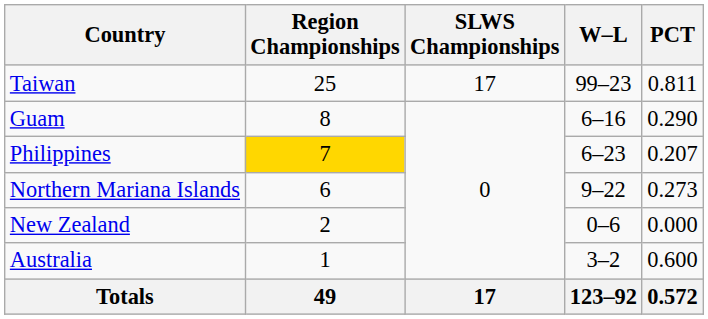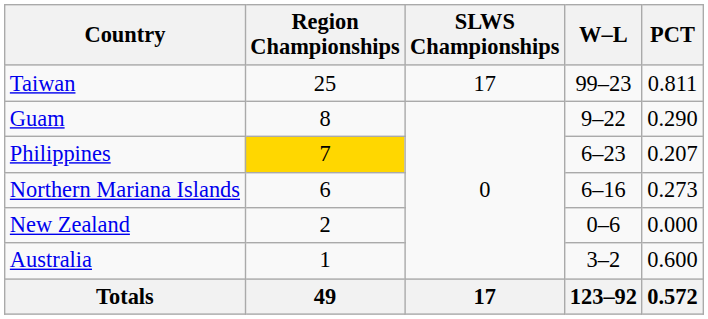Guam | W–L: 6–16 -> 9–22
Northern Mariana Islands | W–L: 9–22 -> 6–16
